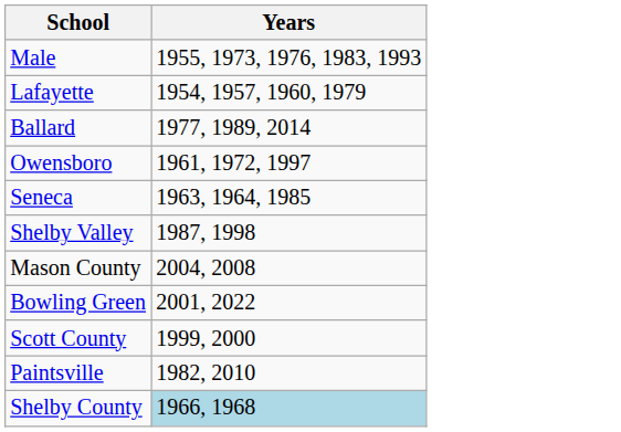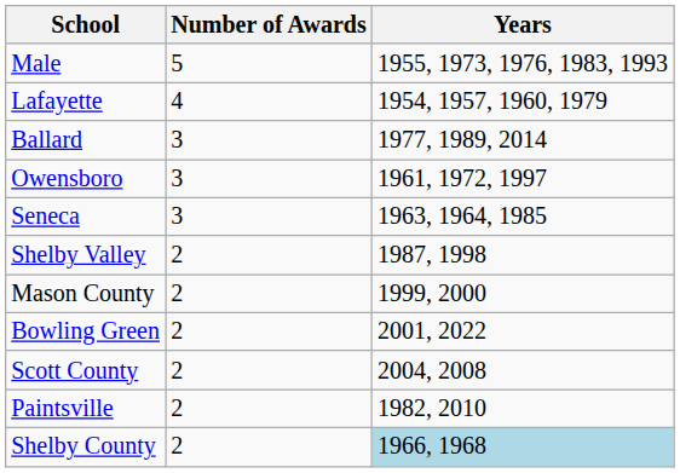+ column: Number of Awards | 5 | 4 | 3 | 3 | 3 | 2 | 2 | 2 | 2 | 2 | 2
Mason County | Years: 2004, 2008 -> 1999, 2000
Scott County | Years: 1999, 2000 -> 2004, 2008
